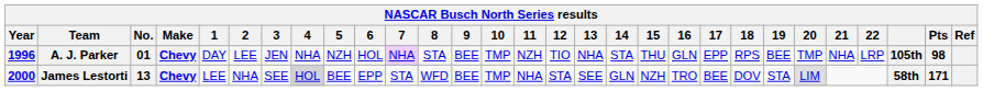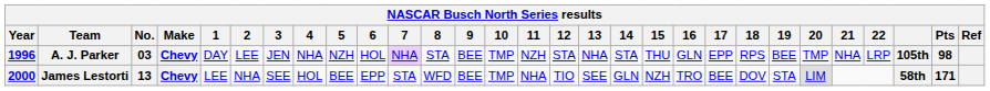A. J. Parker | No.: 01 -> 03
A. J. Parker | 12: TIO -> STA
James Lestorti | 4: lightgrey background -> no background
James Lestorti | 12: STA -> TIO
